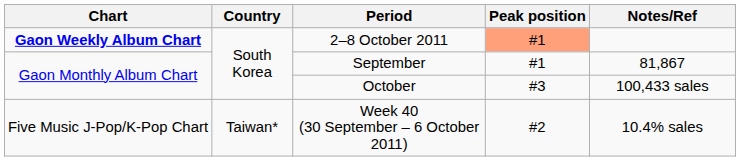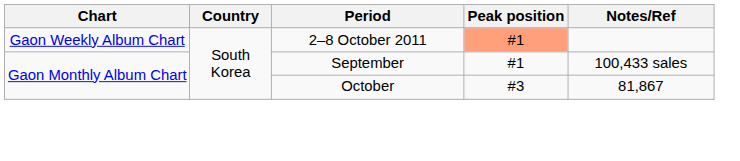2–8 October 2011 | Chart: bold -> normal
September | Notes/Ref: 81,867 -> 100,433 sales
October | Notes/Ref: 100,433 sales -> 81,867
- row: Five Music J-Pop/K-Pop Chart | Taiwan* | Week 40 (30 September – 6 October 2011) | #2 | 10.4% sales
